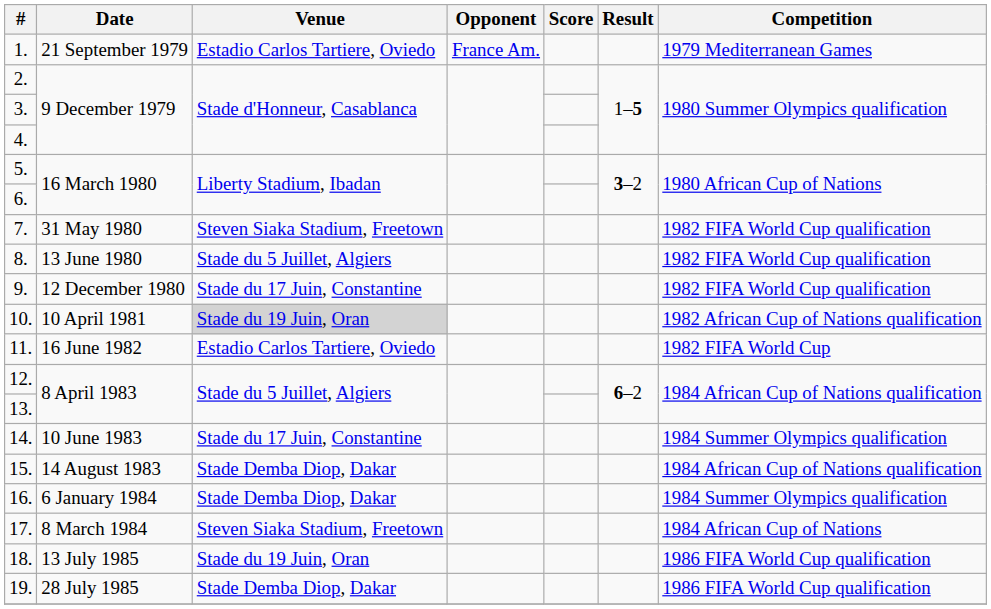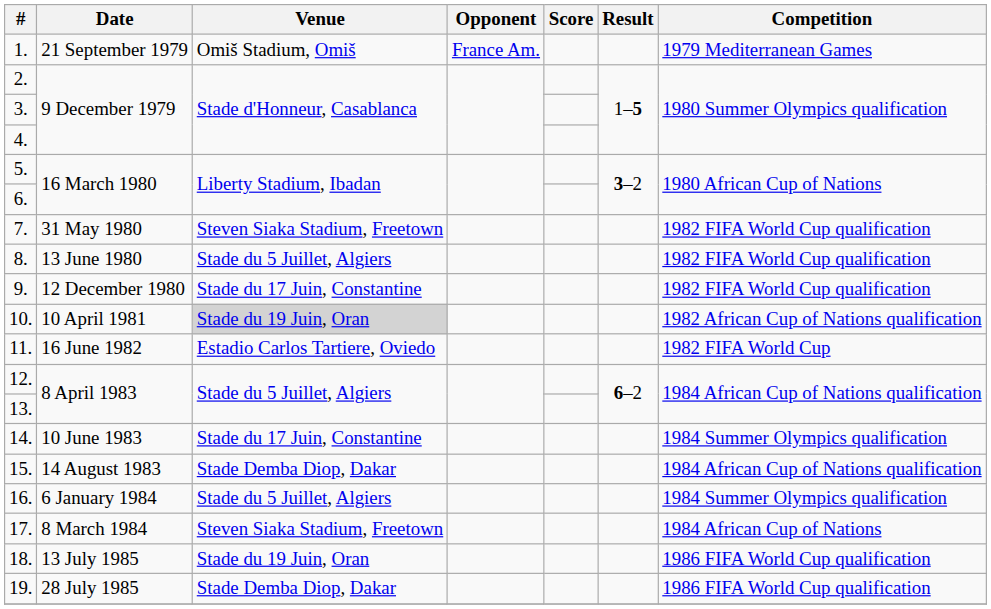1. | Venue: Estadio Carlos Tartiere, Oviedo -> Omiš Stadium, Omiš
16. | Venue: Stade Demba Diop, Dakar -> Stade du 5 Juillet, Algiers
